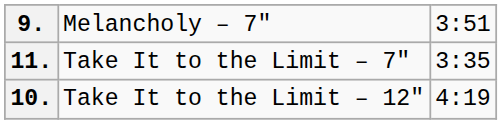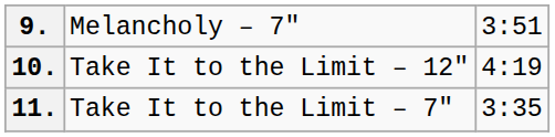rows swapped: 10. <-> 11.
